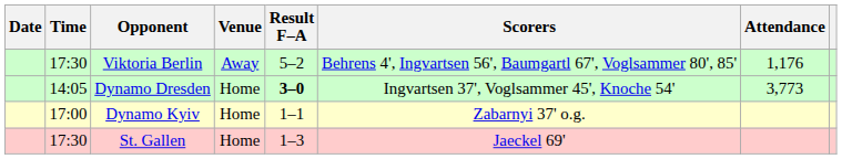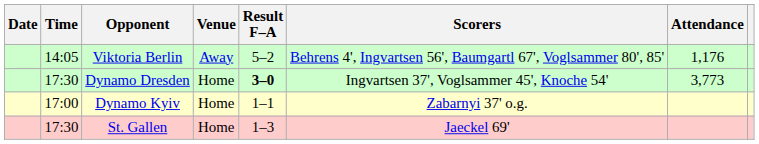Viktoria Berlin | Time: 17:30 -> 14:05
Dynamo Dresden | Time: 14:05 -> 17:30
